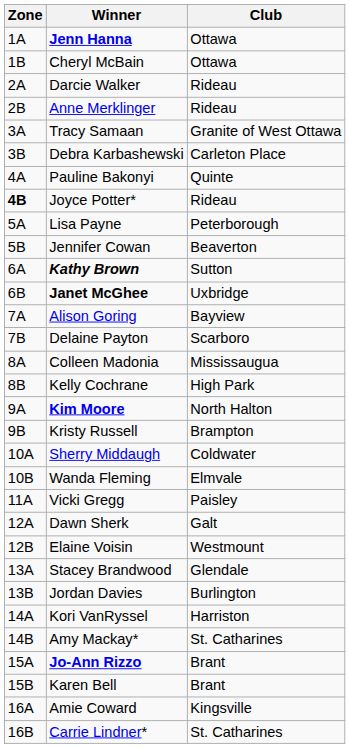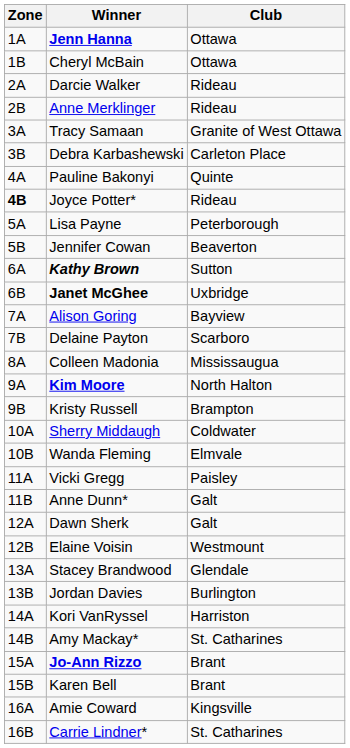- row: 8B | Kelly Cochrane | High Park
+ row: 11B | Anne Dunn* | Galt
